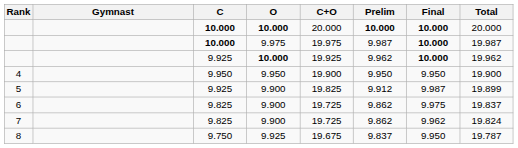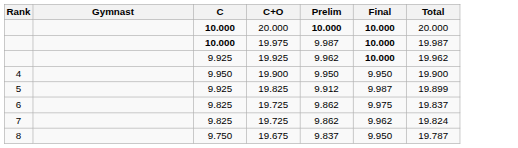- column: O | 10.000 | 9.975 | 10.000 | 9.950 | 9.900 | 9.900 | 9.900 | 9.925
